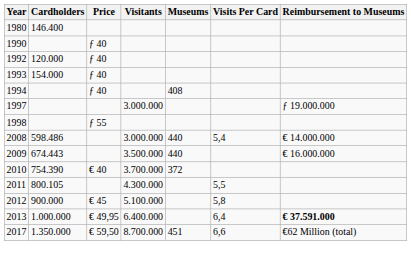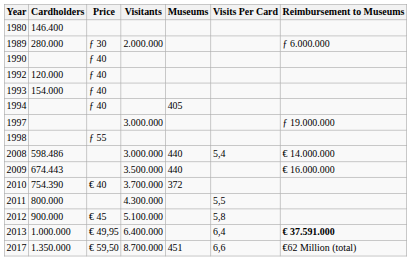+ row: 1989 | 280.000 | ƒ 30 | 2.000.000 | ƒ 6.000.000
1994 | Museums: 408 -> 405
2011 | Cardholders: 800.105 -> 800.000
